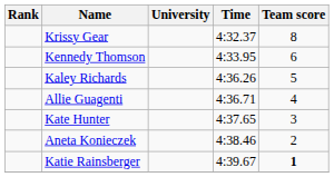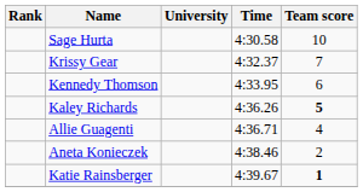+ row: Sage Hurta | 4:30.58 | 10
Krissy Gear | Team score: 8 -> 7
Kaley Richards | Team score: normal -> bold
- row: Kate Hunter | 4:37.65 | 3
